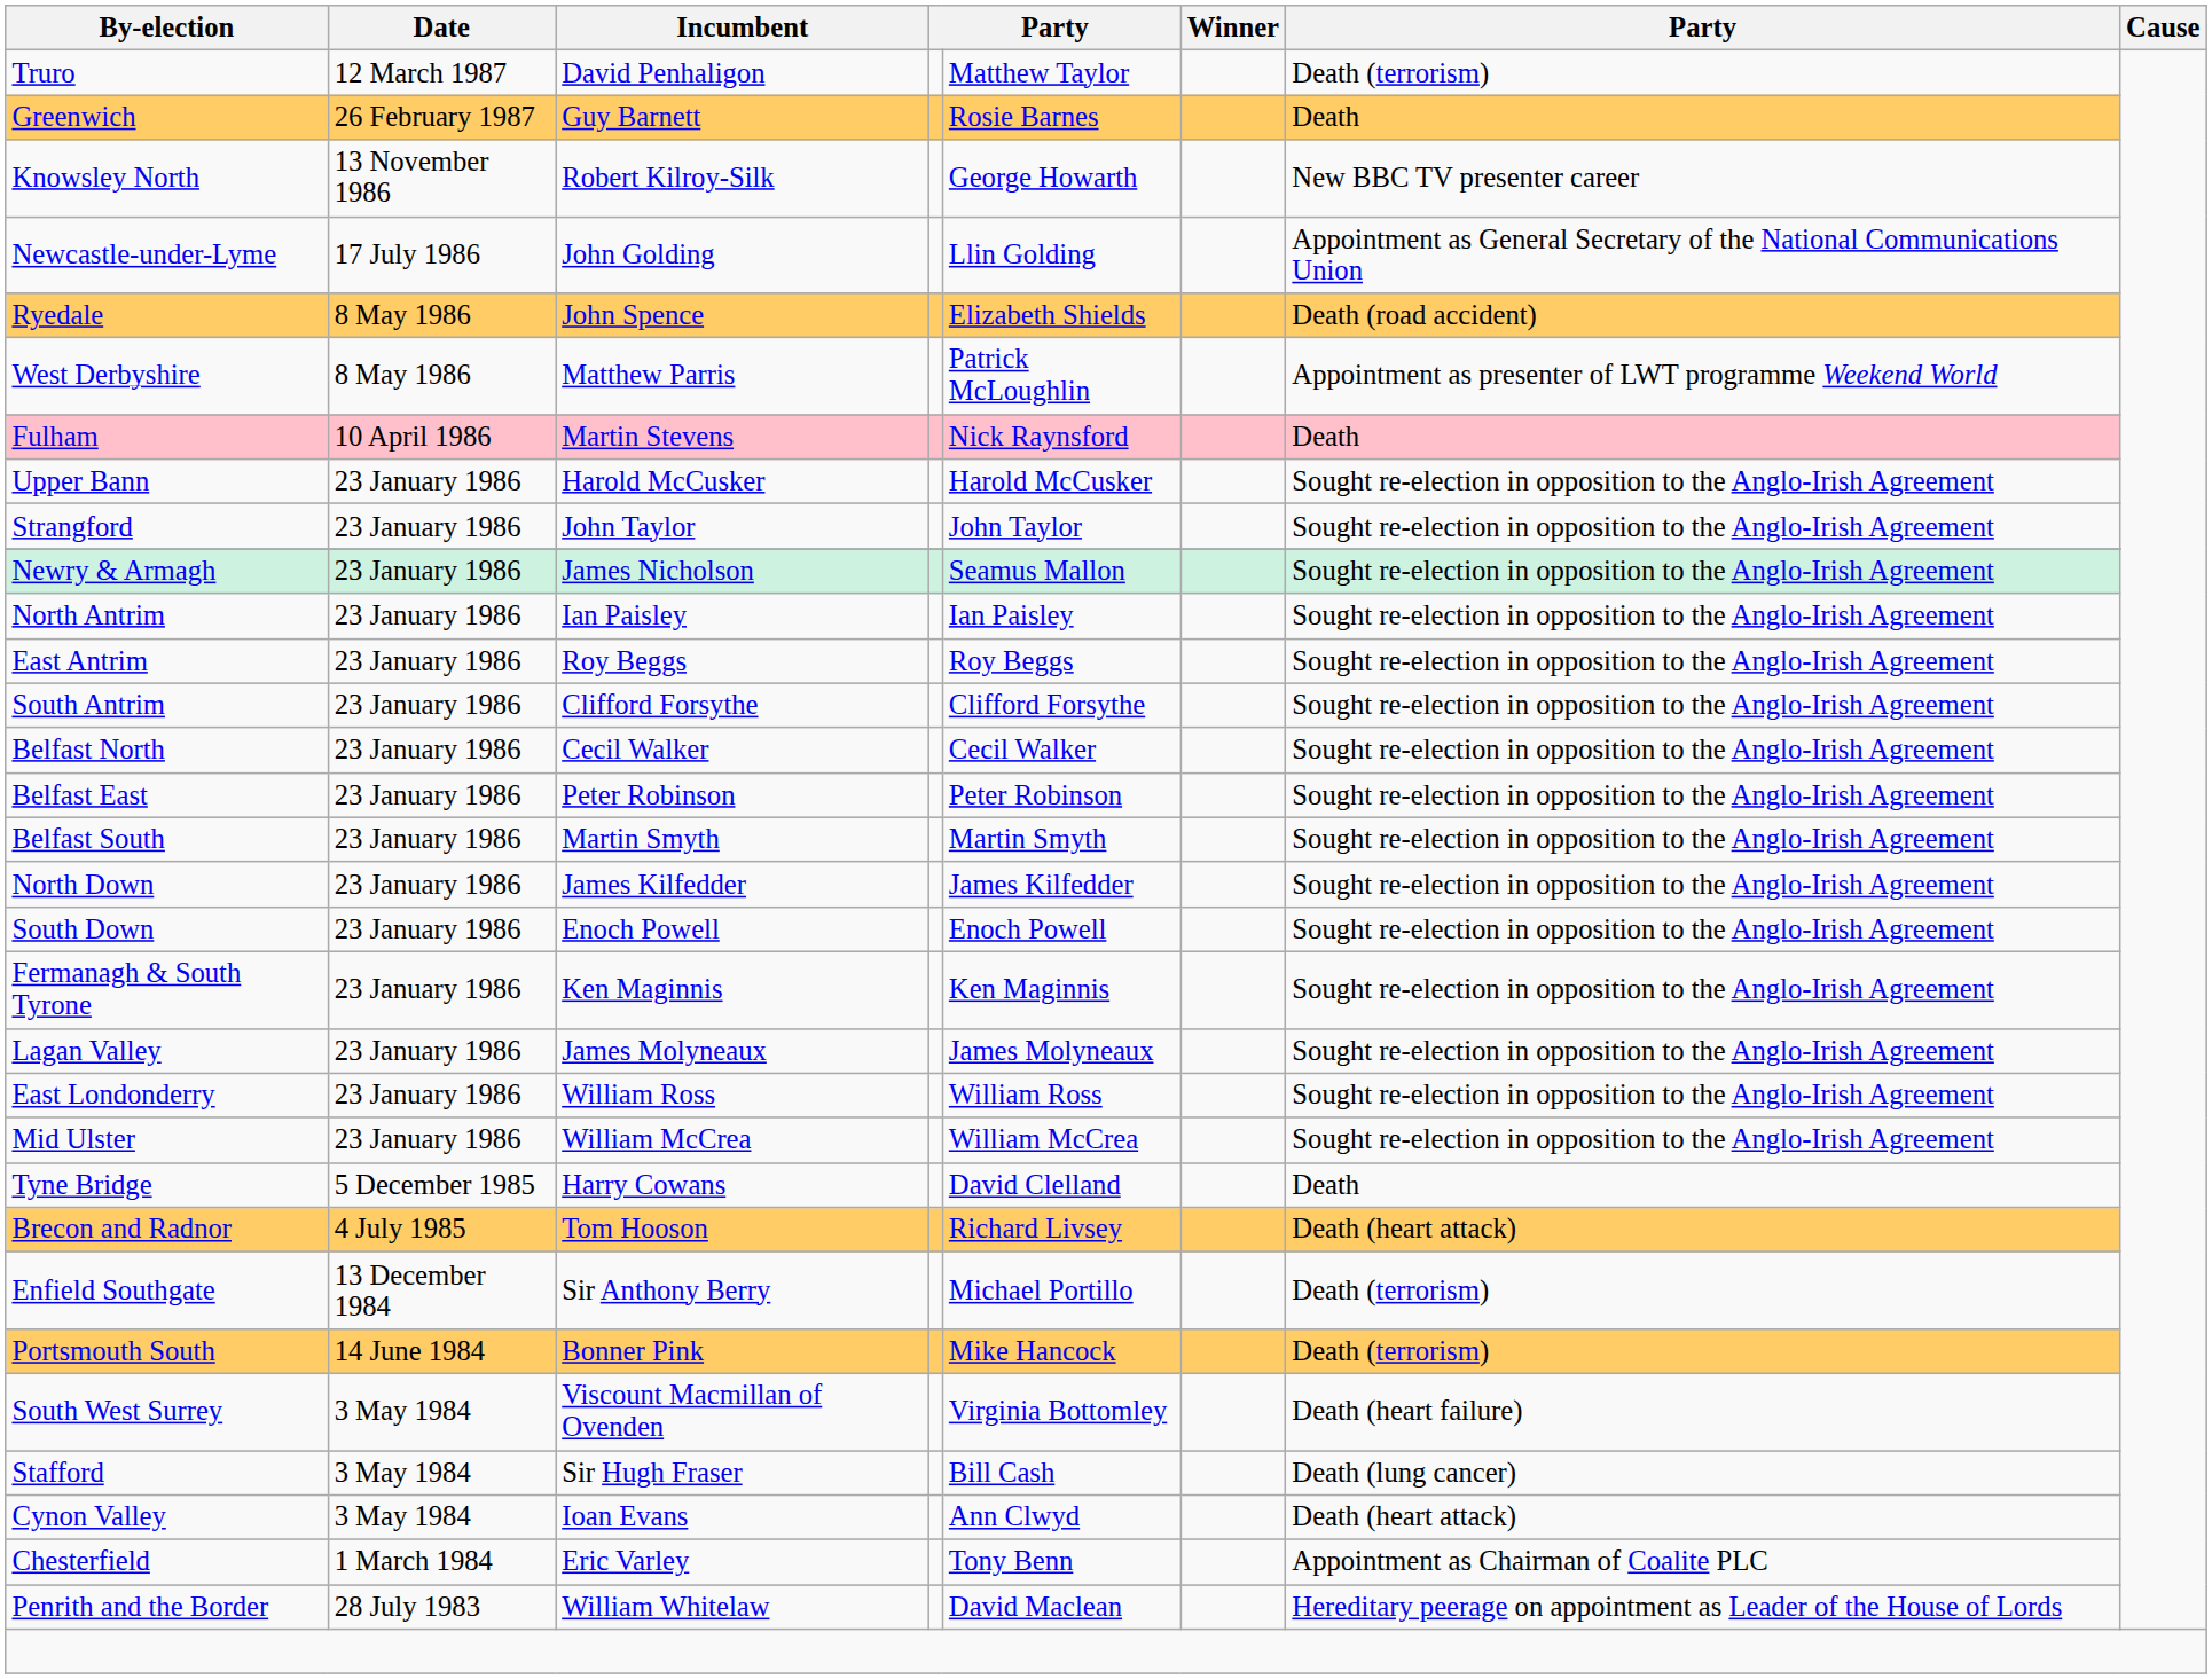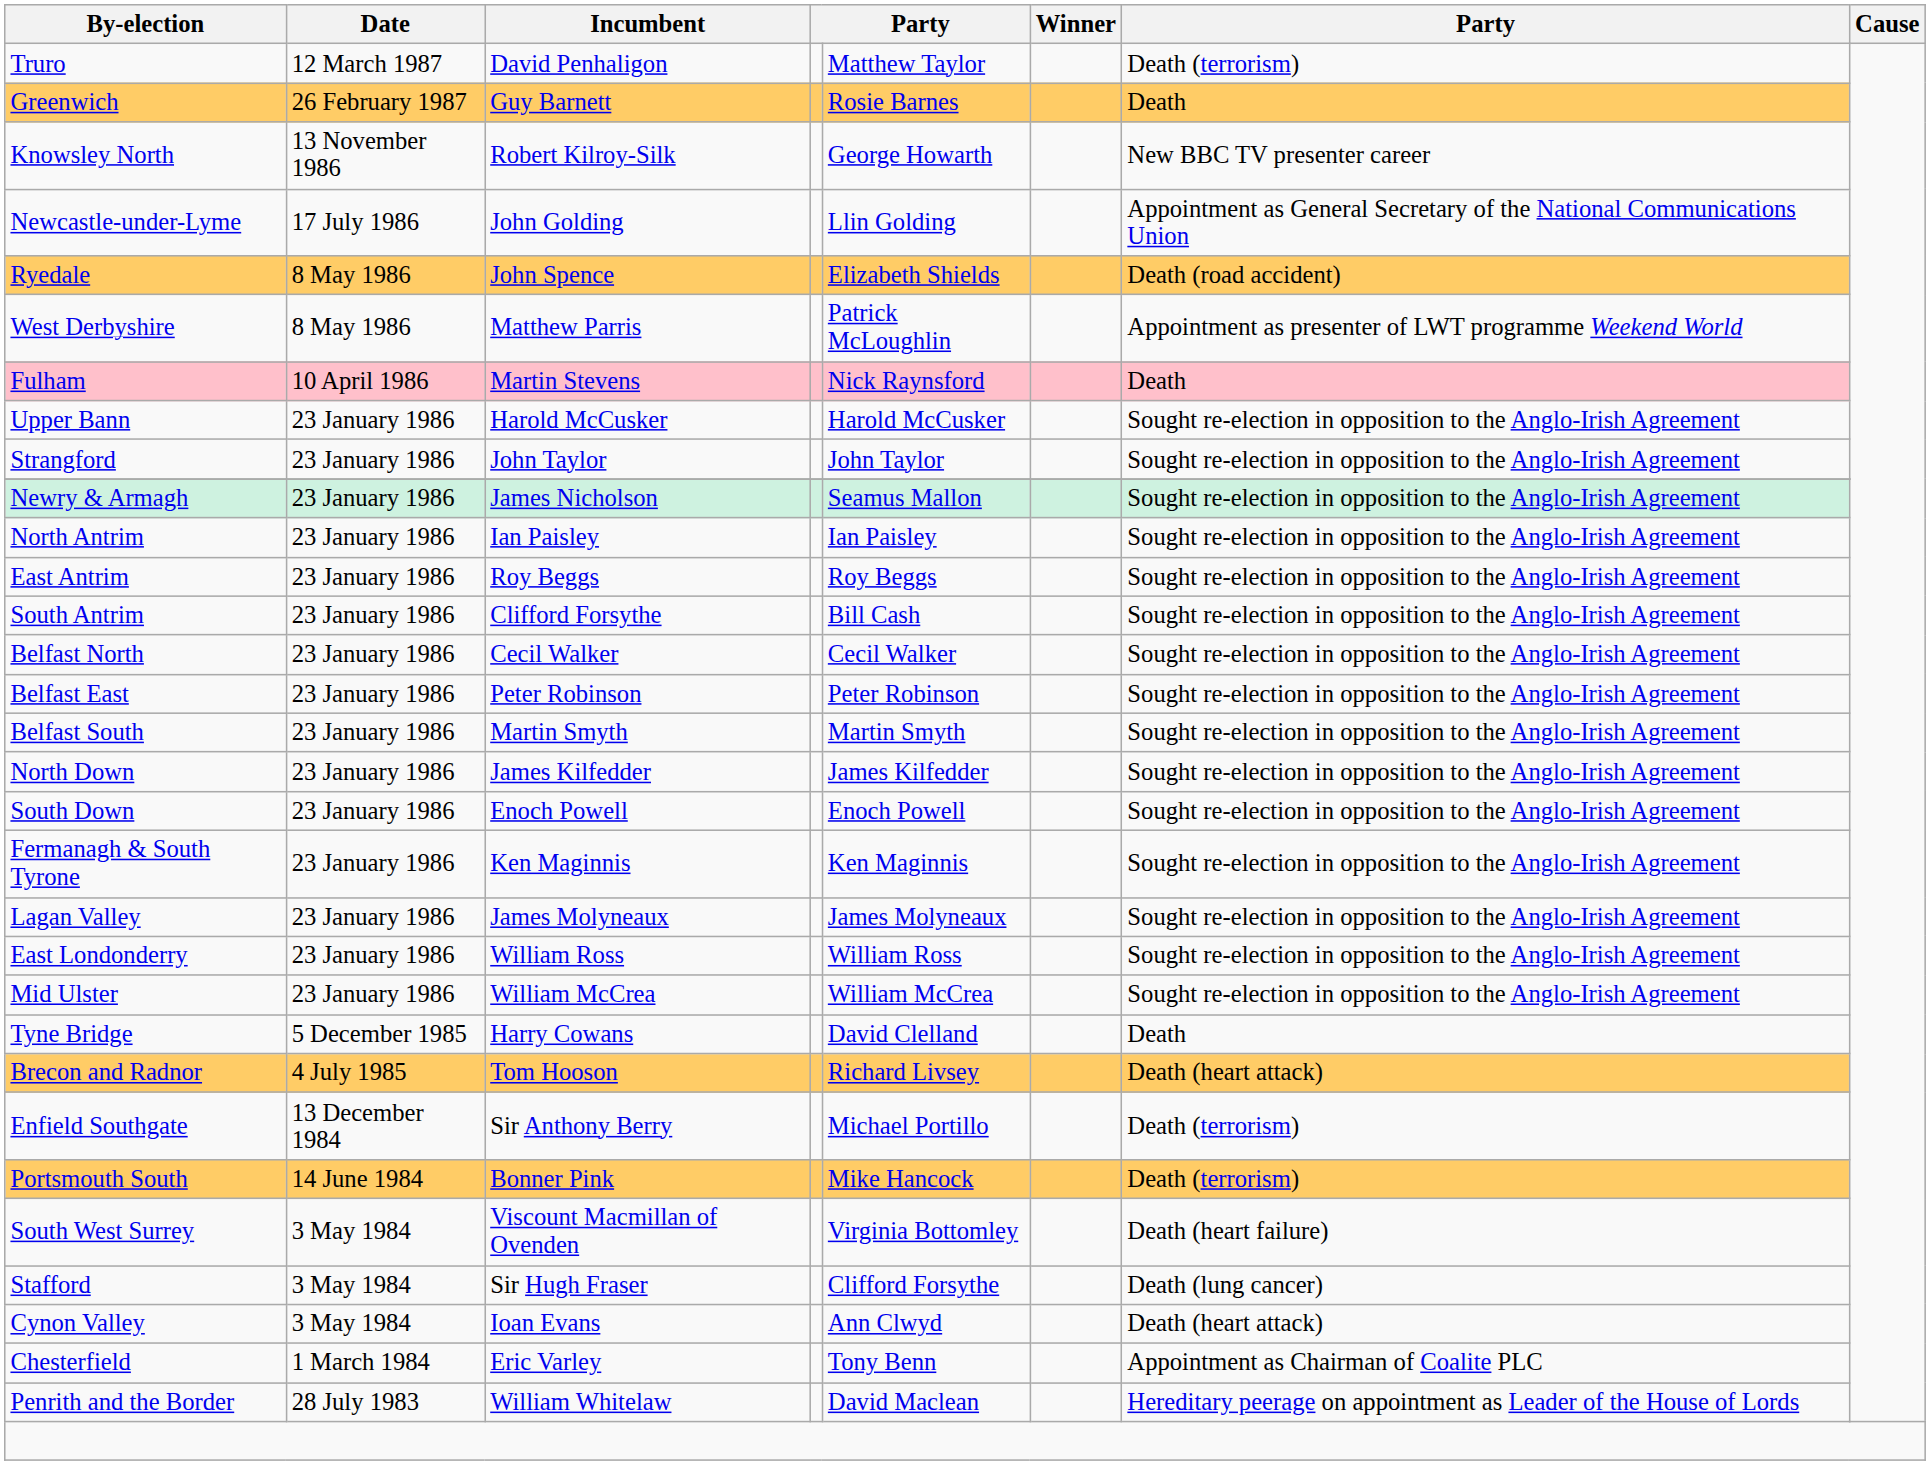South Antrim | column 5: Clifford Forsythe -> Bill Cash
Stafford | column 5: Bill Cash -> Clifford Forsythe
